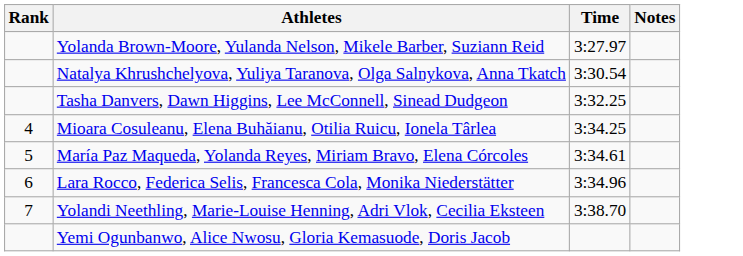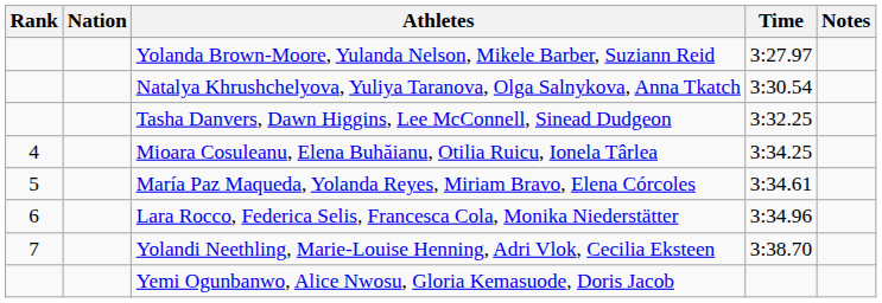+ column: Nation
